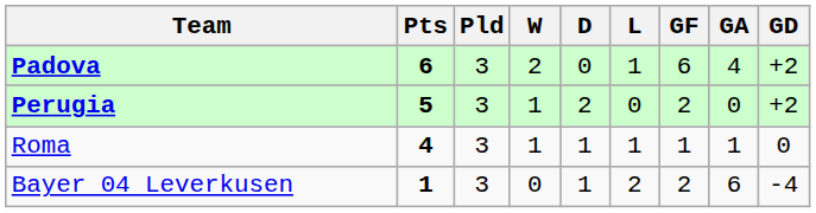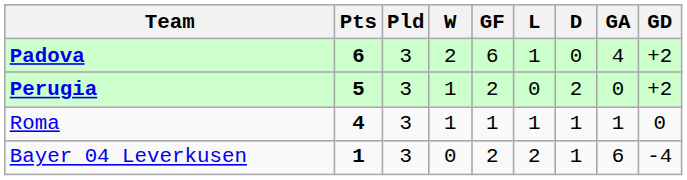columns swapped: D <-> GF
